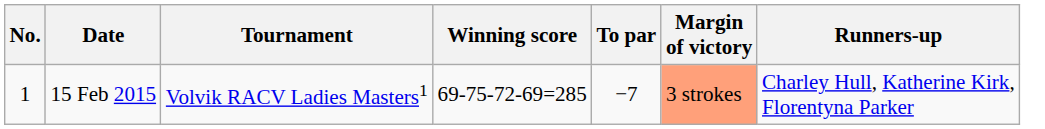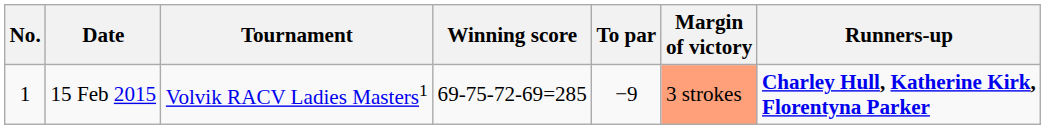15 Feb 2015 | To par: −7 -> −9
15 Feb 2015 | Runners-up: normal -> bold
